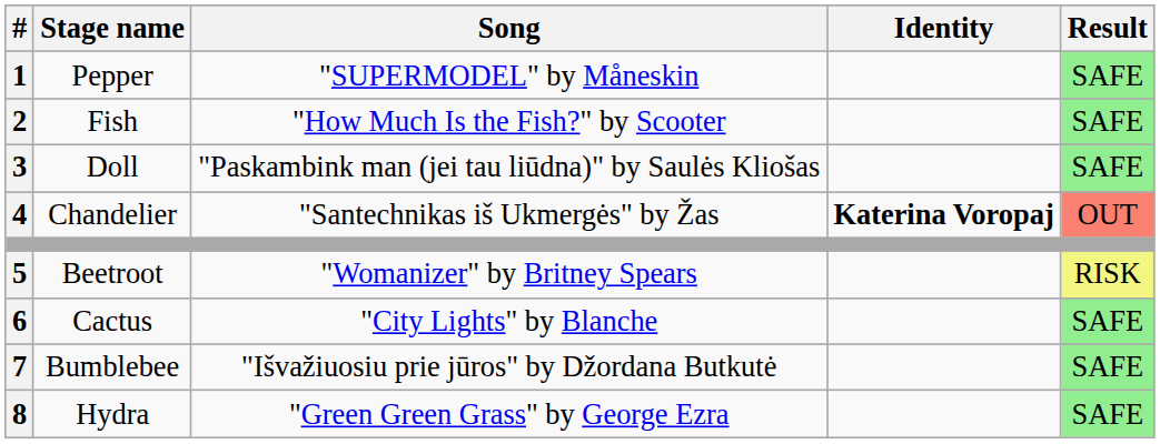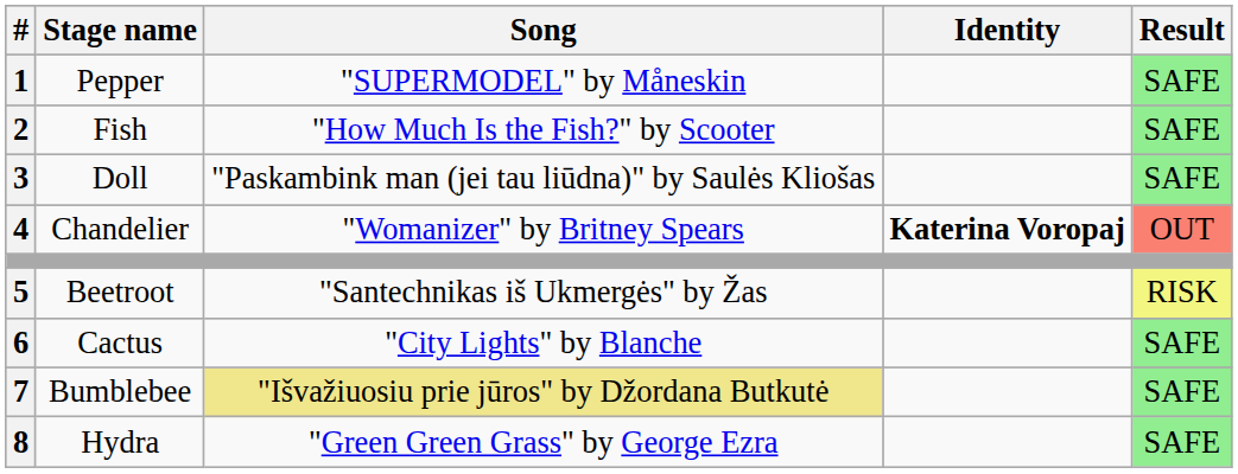Chandelier | Song: "Santechnikas iš Ukmergės" by Žas -> "Womanizer" by Britney Spears
Beetroot | Song: "Womanizer" by Britney Spears -> "Santechnikas iš Ukmergės" by Žas
Bumblebee | Song: no background -> khaki background
